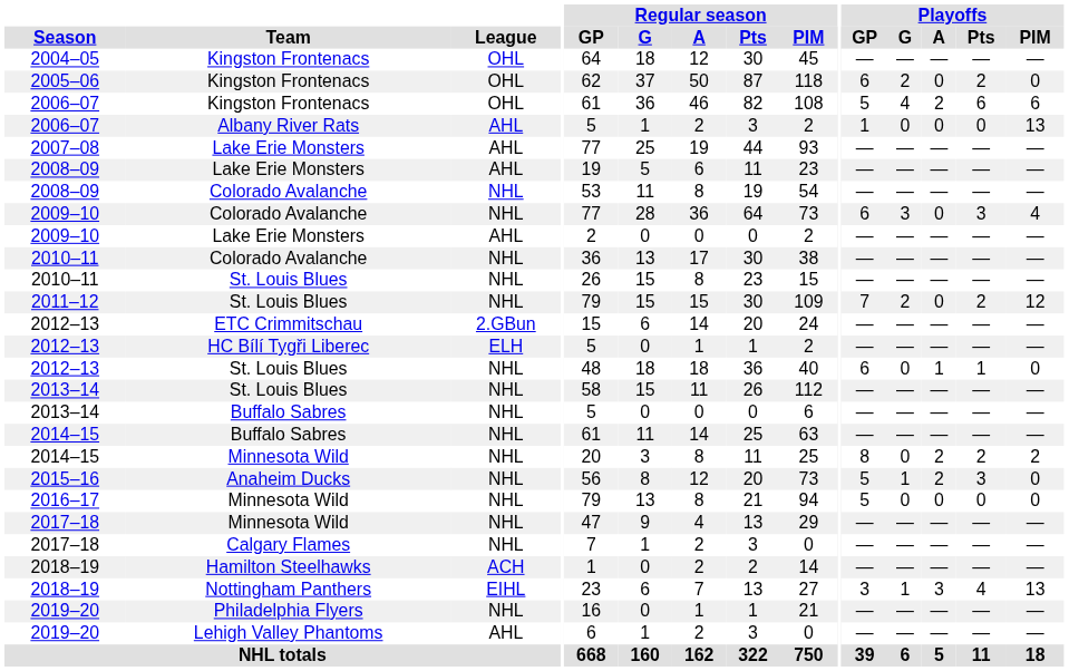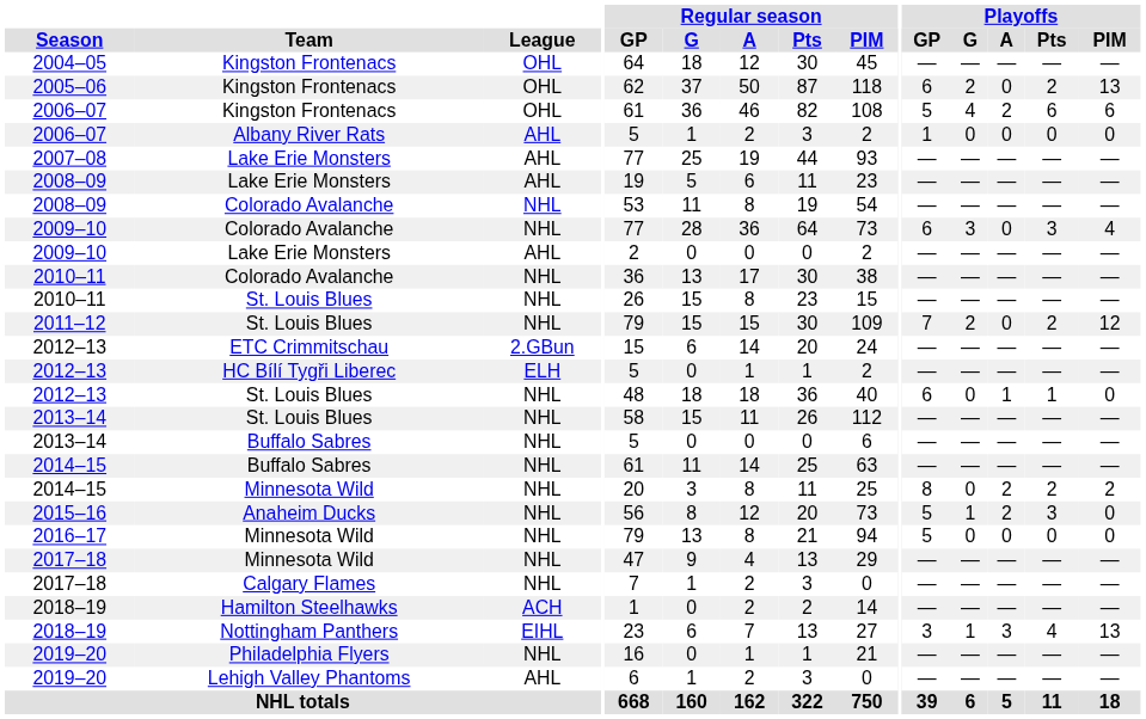2005–06 | Playoffs / PIM: 0 -> 13
2006–07 / Albany River Rats | Playoffs / PIM: 13 -> 0
